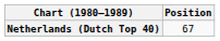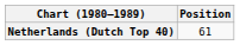Netherlands (Dutch Top 40) | Position: 67 -> 61
